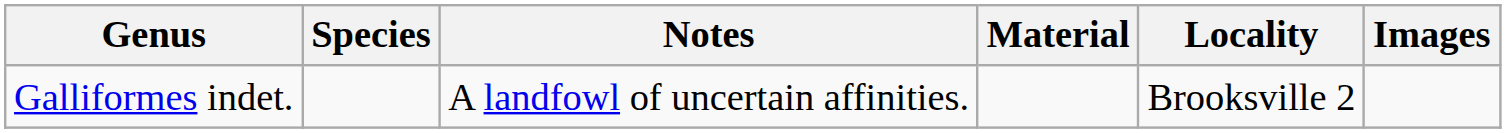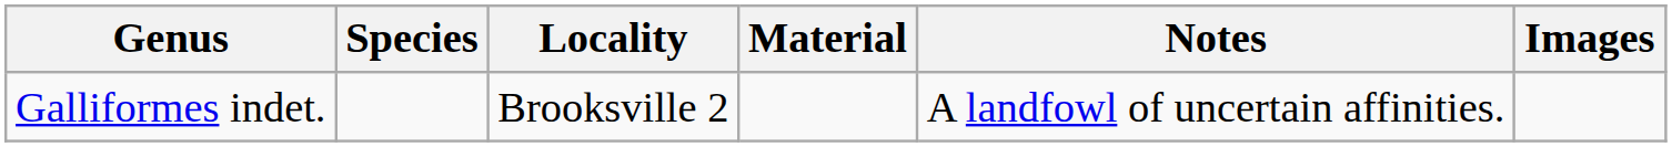columns swapped: Locality <-> Notes
